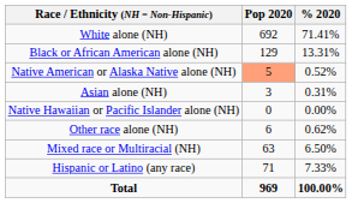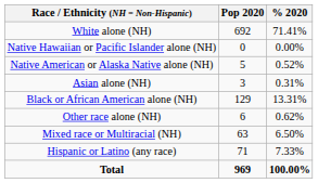rows swapped: Black or African American alone (NH) <-> Native Hawaiian or Pacific Islander alone (NH)
Native American or Alaska Native alone (NH) | Pop 2020: lightsalmon background -> no background
